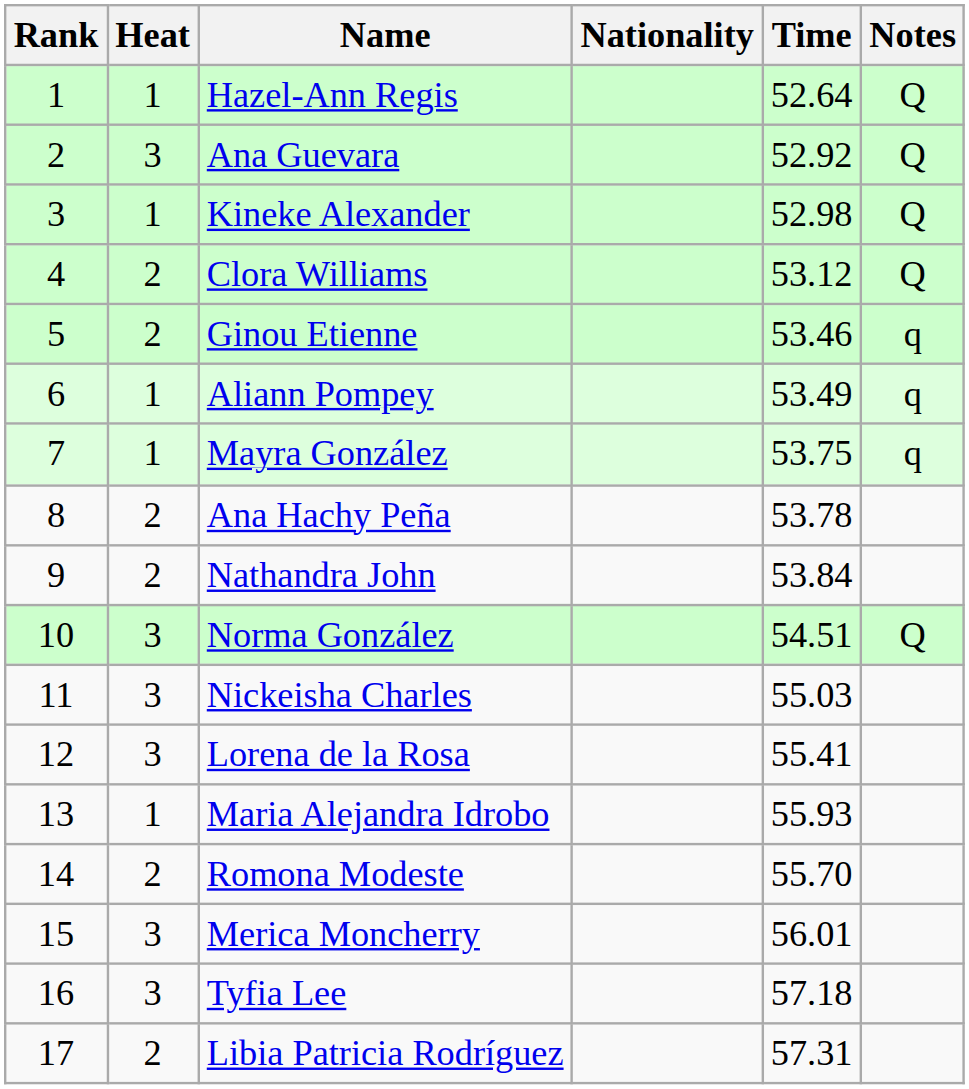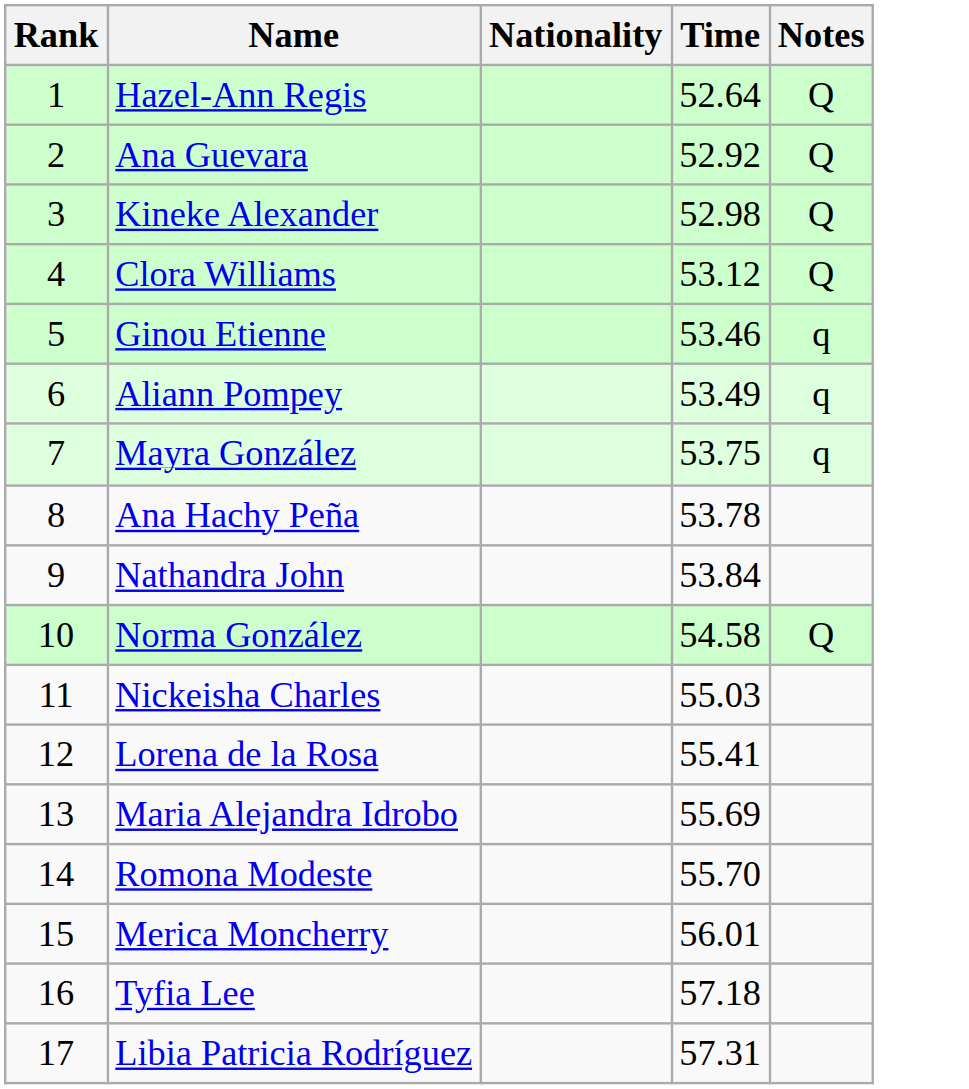- column: Heat | 1 | 3 | 1 | 2 | 2 | 1 | 1 | 2 | 2 | 3 | 3 | 3 | 1 | 2 | 3 | 3 | 2
Norma González | Time: 54.51 -> 54.58
Maria Alejandra Idrobo | Time: 55.93 -> 55.69
